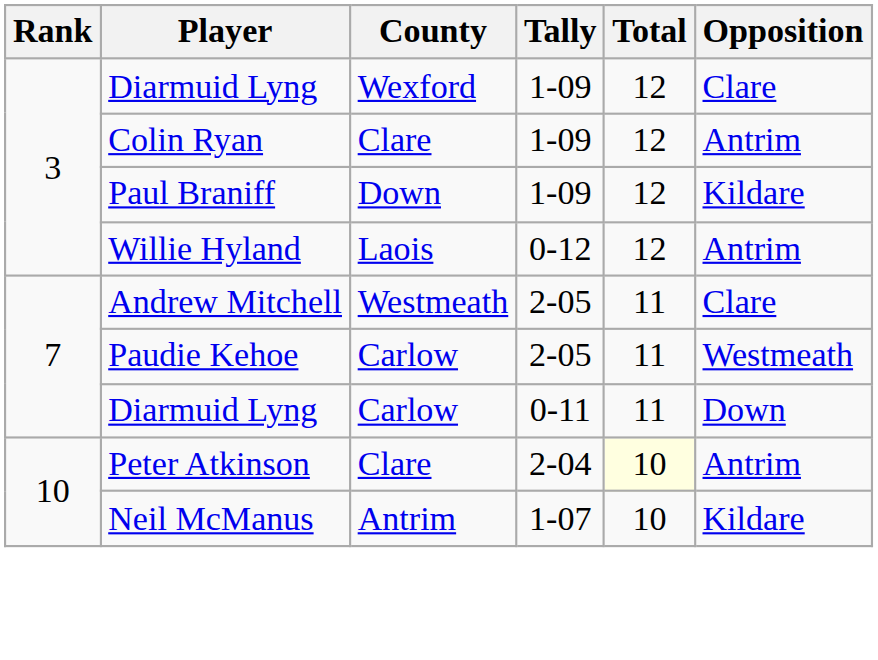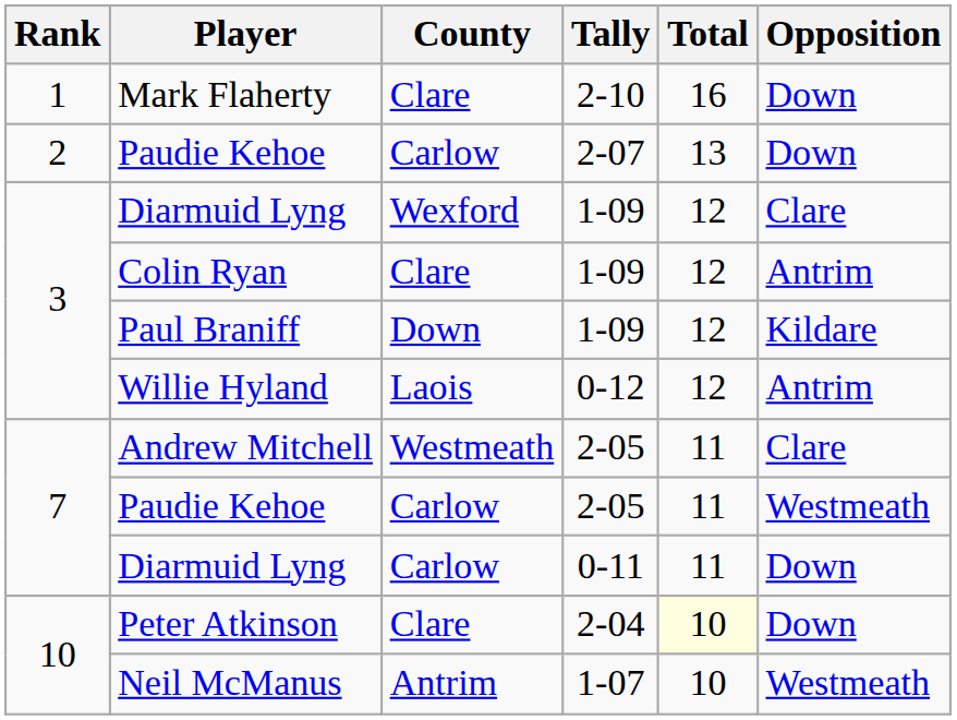+ row: 1 | Mark Flaherty | Clare | 2-10 | 16 | Down
+ row: 2 | Paudie Kehoe | Carlow | 2-07 | 13 | Down
Peter Atkinson | Opposition: Antrim -> Down
Neil McManus | Opposition: Kildare -> Westmeath
